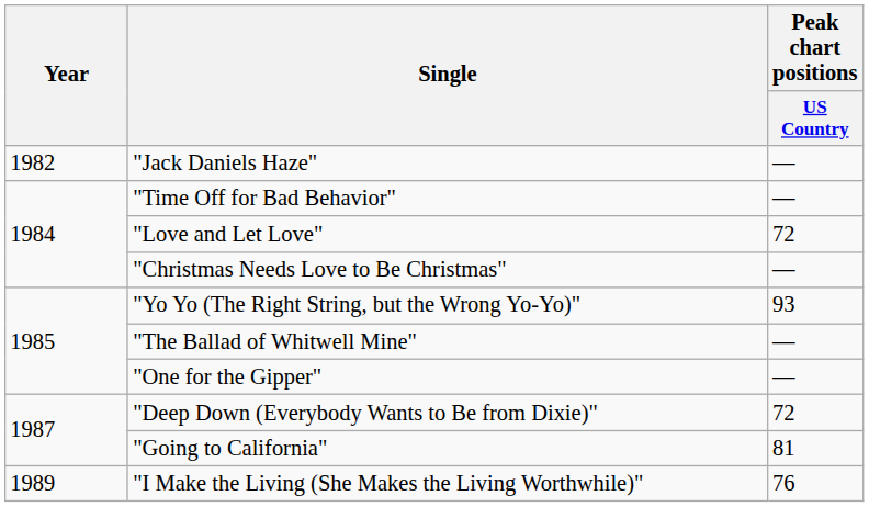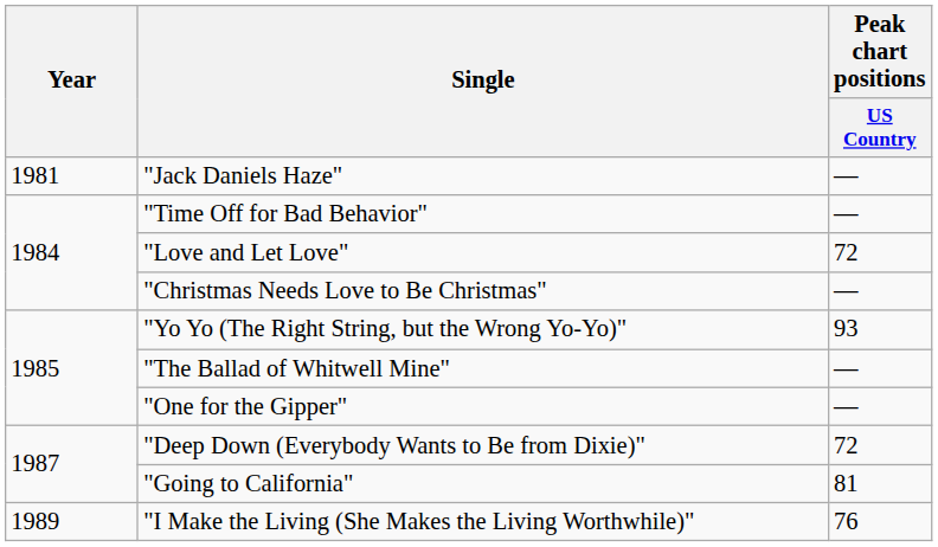"Jack Daniels Haze" | Year: 1982 -> 1981
